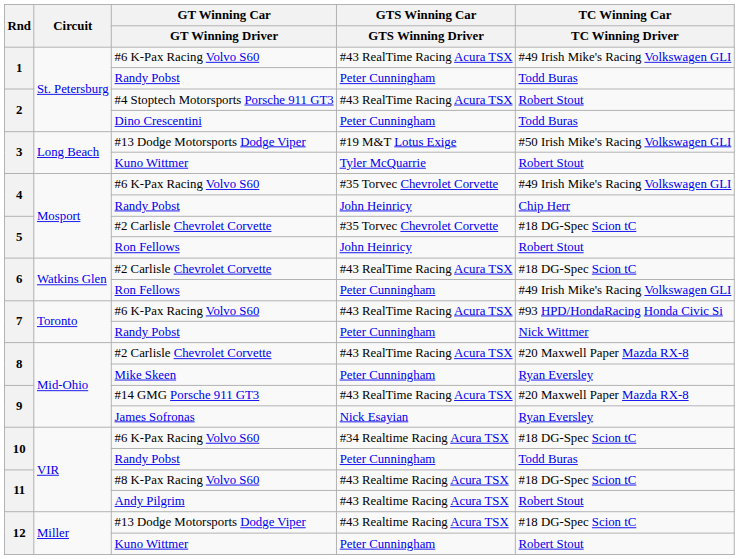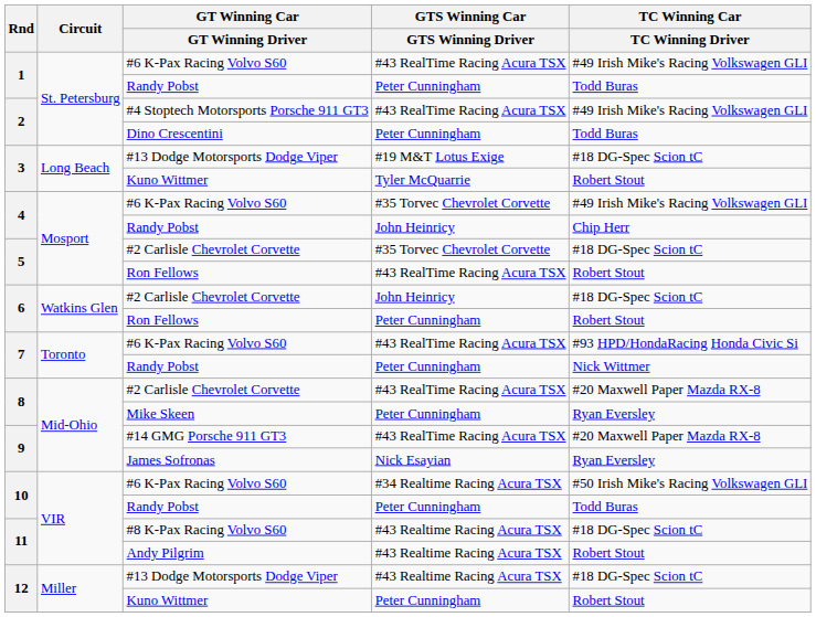#4 Stoptech Motorsports Porsche 911 GT3 | TC Winning Car / TC Winning Driver: Robert Stout -> #49 Irish Mike's Racing Volkswagen GLI
3 / #13 Dodge Motorsports Dodge Viper | TC Winning Car / TC Winning Driver: #50 Irish Mike's Racing Volkswagen GLI -> #18 DG-Spec Scion tC
5 / Ron Fellows | GTS Winning Car / GTS Winning Driver: John Heinricy -> #43 RealTime Racing Acura TSX
6 / #2 Carlisle Chevrolet Corvette | GTS Winning Car / GTS Winning Driver: #43 RealTime Racing Acura TSX -> John Heinricy
6 / Ron Fellows | TC Winning Car / TC Winning Driver: #49 Irish Mike's Racing Volkswagen GLI -> Robert Stout
10 / #6 K-Pax Racing Volvo S60 | TC Winning Car / TC Winning Driver: #18 DG-Spec Scion tC -> #50 Irish Mike's Racing Volkswagen GLI
